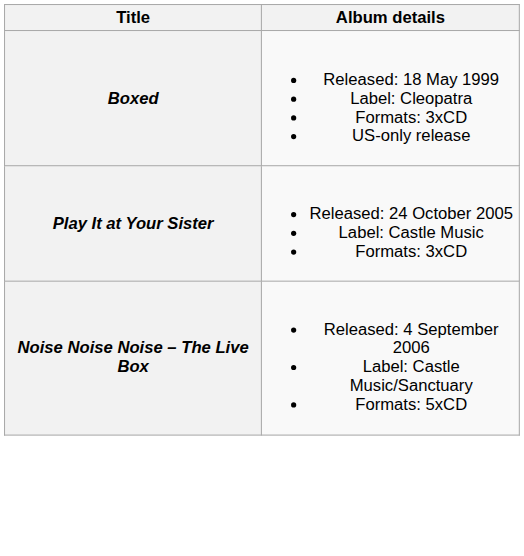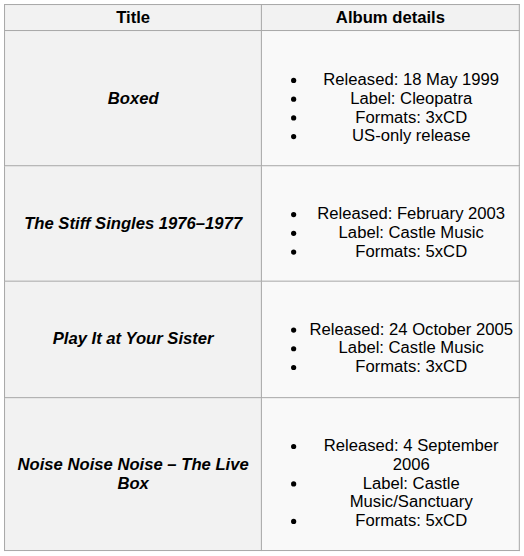+ row: The Stiff Singles 1976–1977 | Released: February 2003 Label: Castle Music Formats: 5xCD
